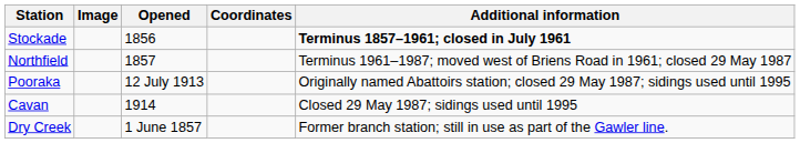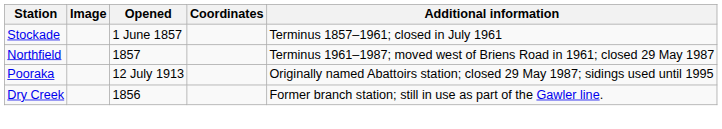Stockade | Opened: 1856 -> 1 June 1857
Stockade | Additional information: bold -> normal
- row: Cavan | 1914 | Closed 29 May 1987; sidings used until 1995
Dry Creek | Opened: 1 June 1857 -> 1856
